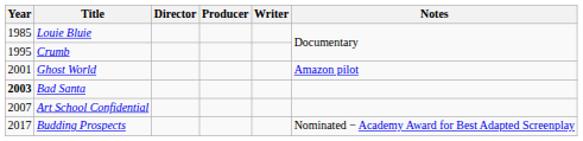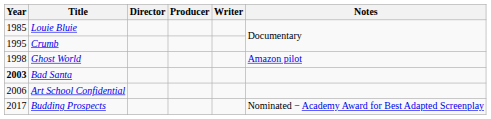Ghost World | Year: 2001 -> 1998
Art School Confidential | Year: 2007 -> 2006
